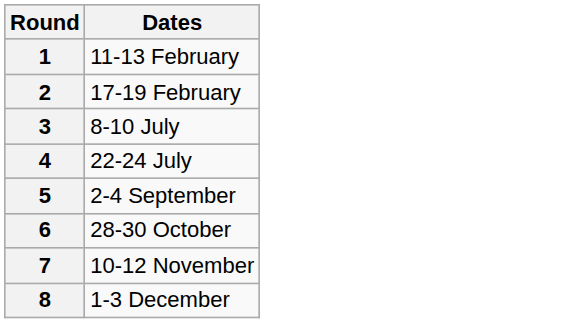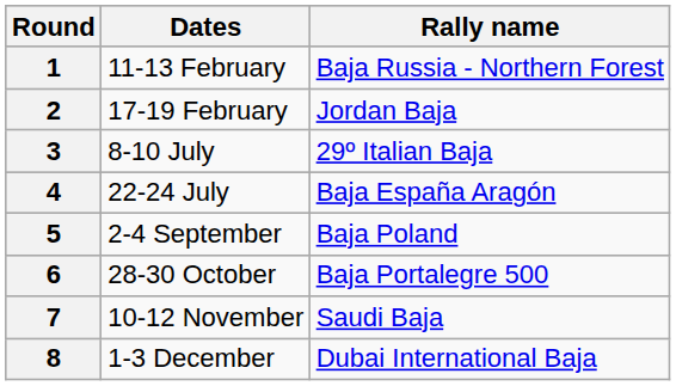+ column: Rally name | Baja Russia - Northern Forest | Jordan Baja | 29º Italian Baja | Baja España Aragón | Baja Poland | Baja Portalegre 500 | Saudi Baja | Dubai International Baja
